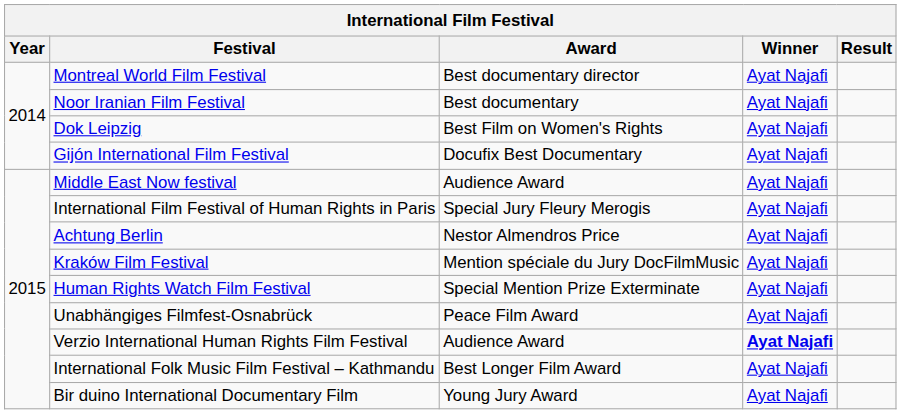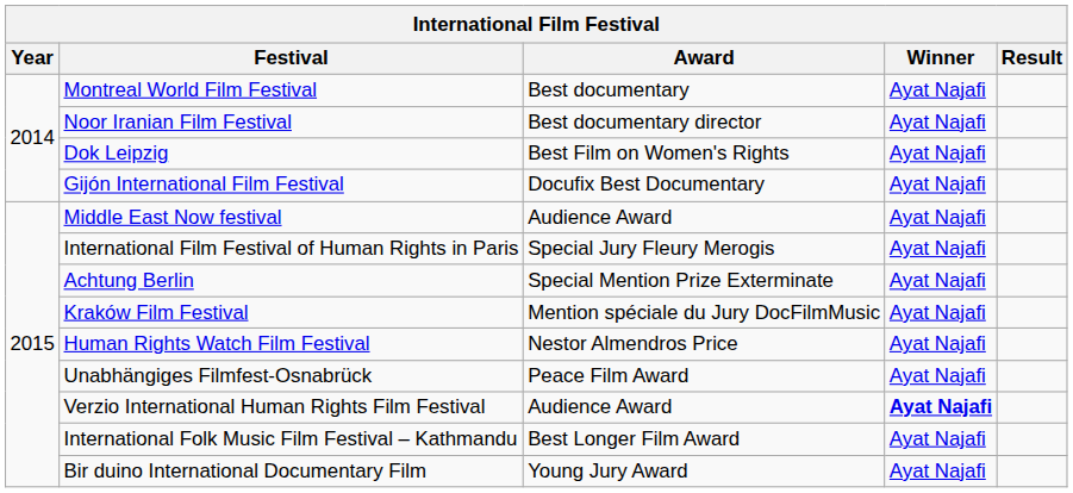Montreal World Film Festival | Award: Best documentary director -> Best documentary
Noor Iranian Film Festival | Award: Best documentary -> Best documentary director
Achtung Berlin | Award: Nestor Almendros Price -> Special Mention Prize Exterminate
Human Rights Watch Film Festival | Award: Special Mention Prize Exterminate -> Nestor Almendros Price
